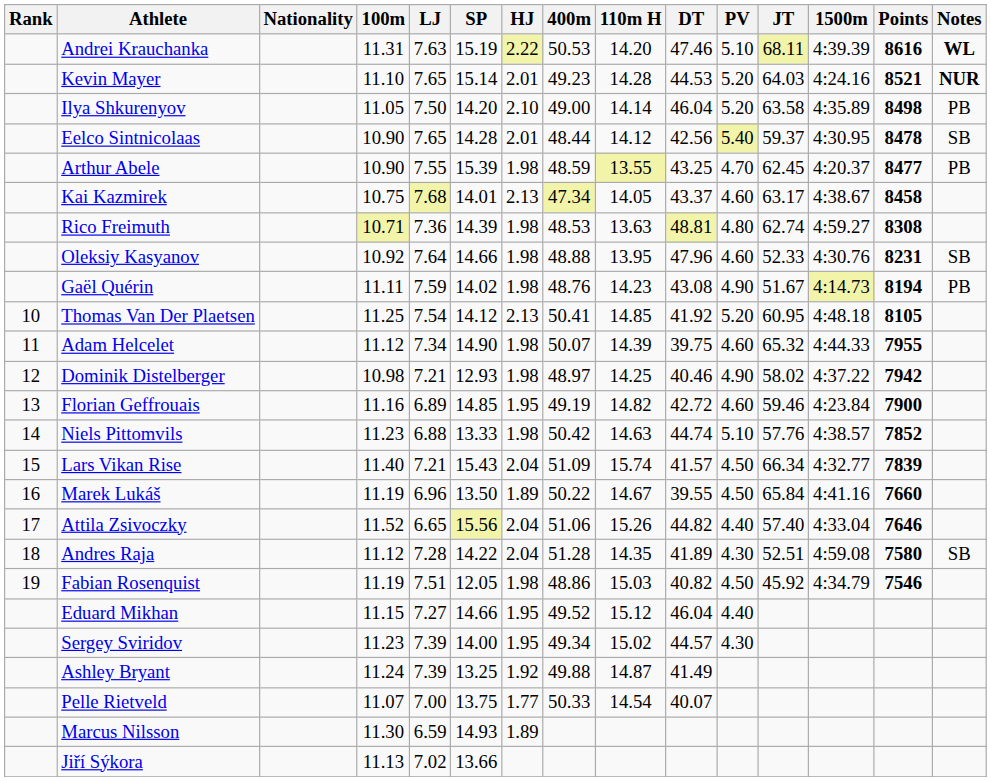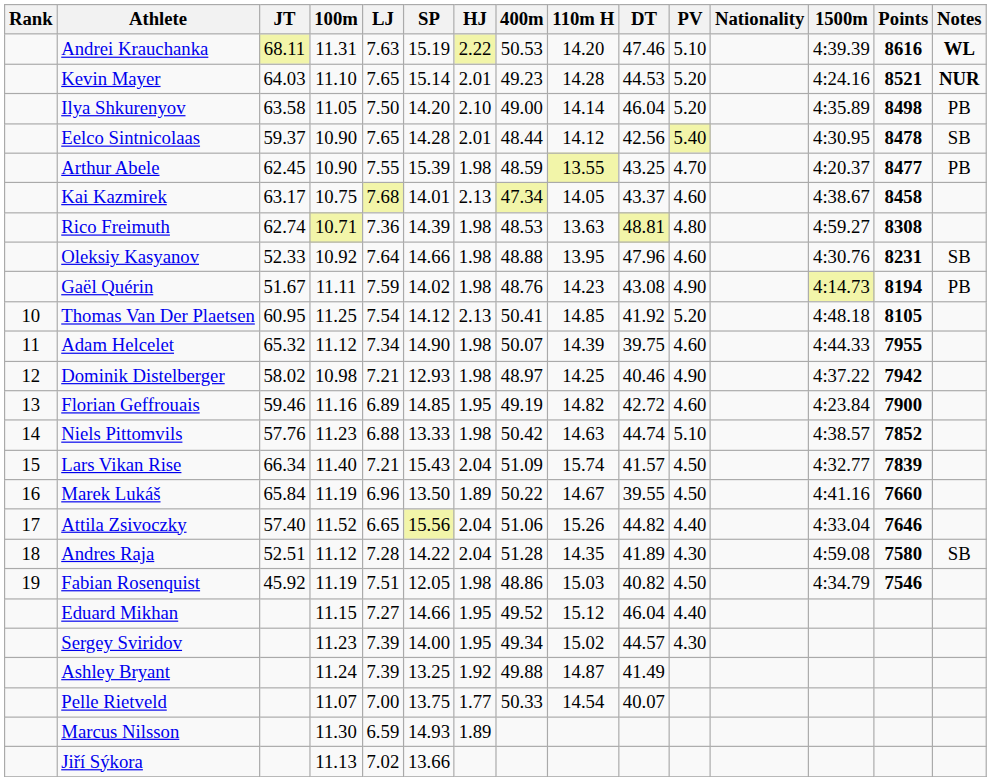columns swapped: Nationality <-> JT
